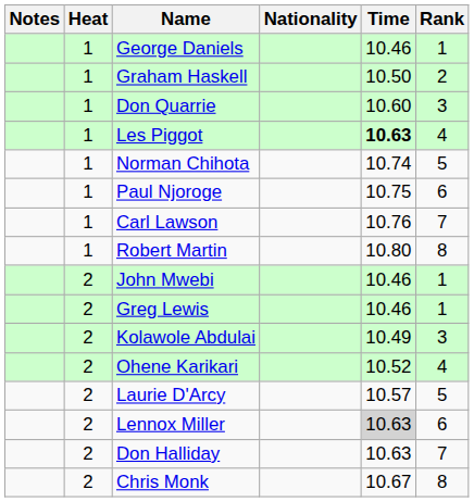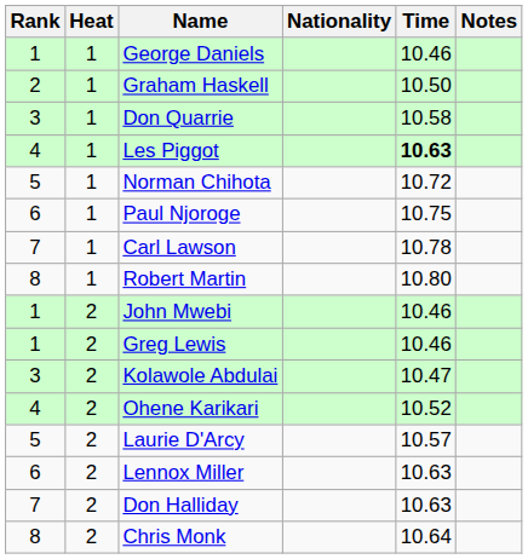columns swapped: Rank <-> Notes
Don Quarrie | Time: 10.60 -> 10.58
Norman Chihota | Time: 10.74 -> 10.72
Carl Lawson | Time: 10.76 -> 10.78
Kolawole Abdulai | Time: 10.49 -> 10.47
Lennox Miller | Time: lightgrey background -> no background
Chris Monk | Time: 10.67 -> 10.64
